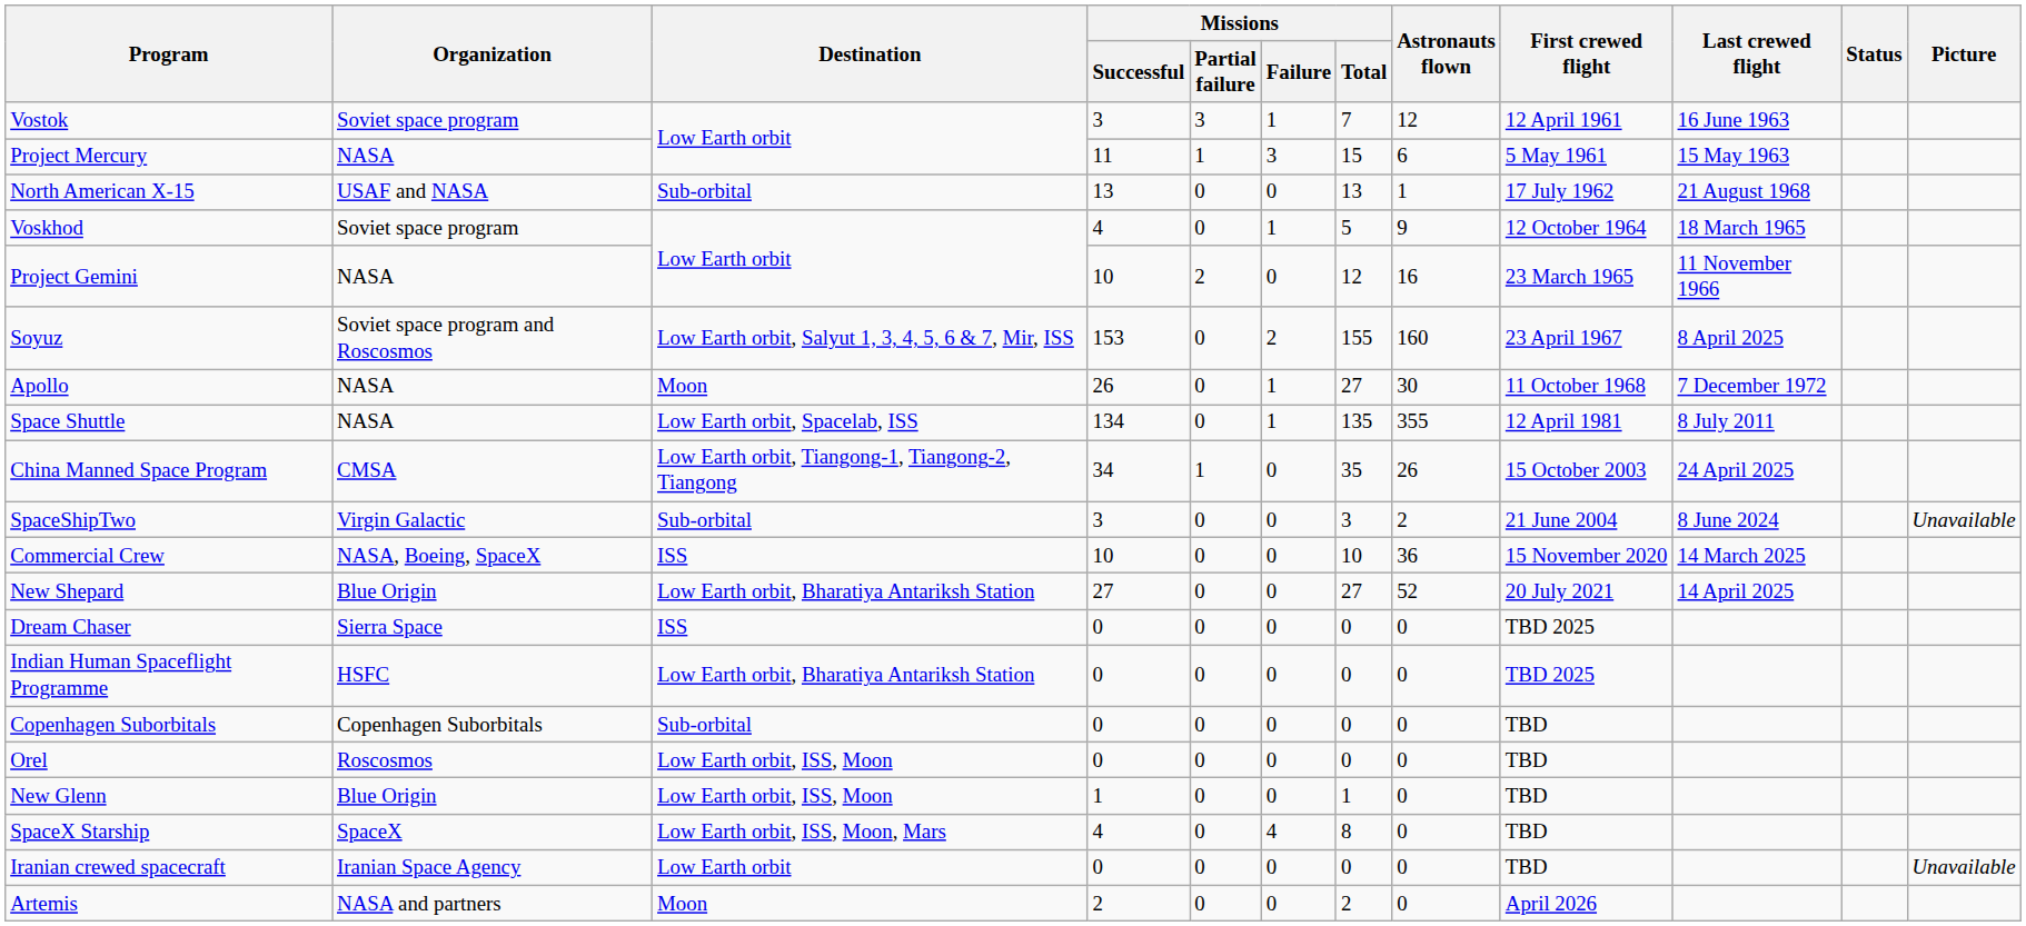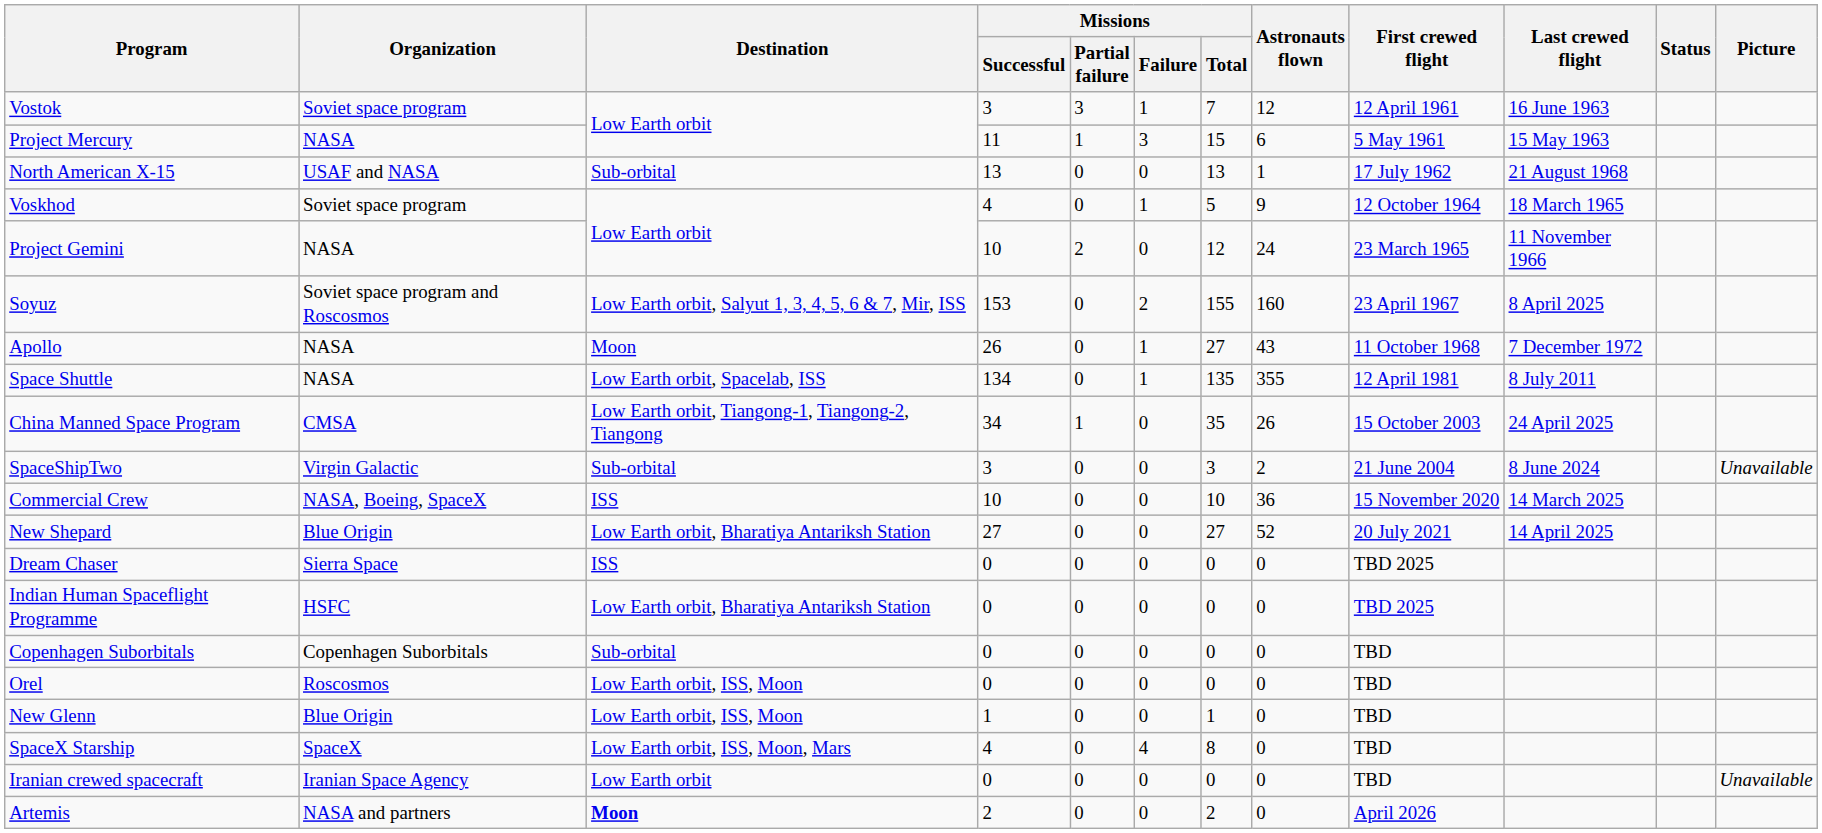Project Gemini | Astronauts flown: 16 -> 24
Apollo | Astronauts flown: 30 -> 43
Artemis | Destination: normal -> bold
